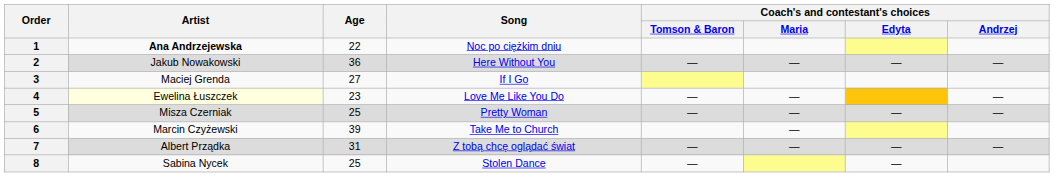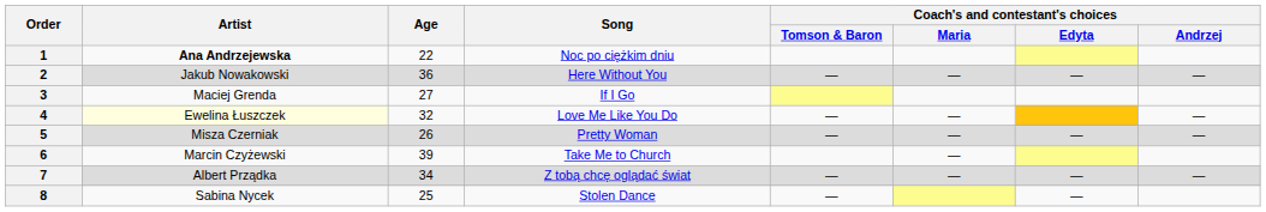4 | Age: 23 -> 32
5 | Age: 25 -> 26
7 | Age: 31 -> 34
